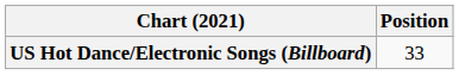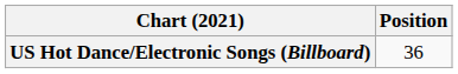US Hot Dance/Electronic Songs (Billboard) | Position: 33 -> 36
